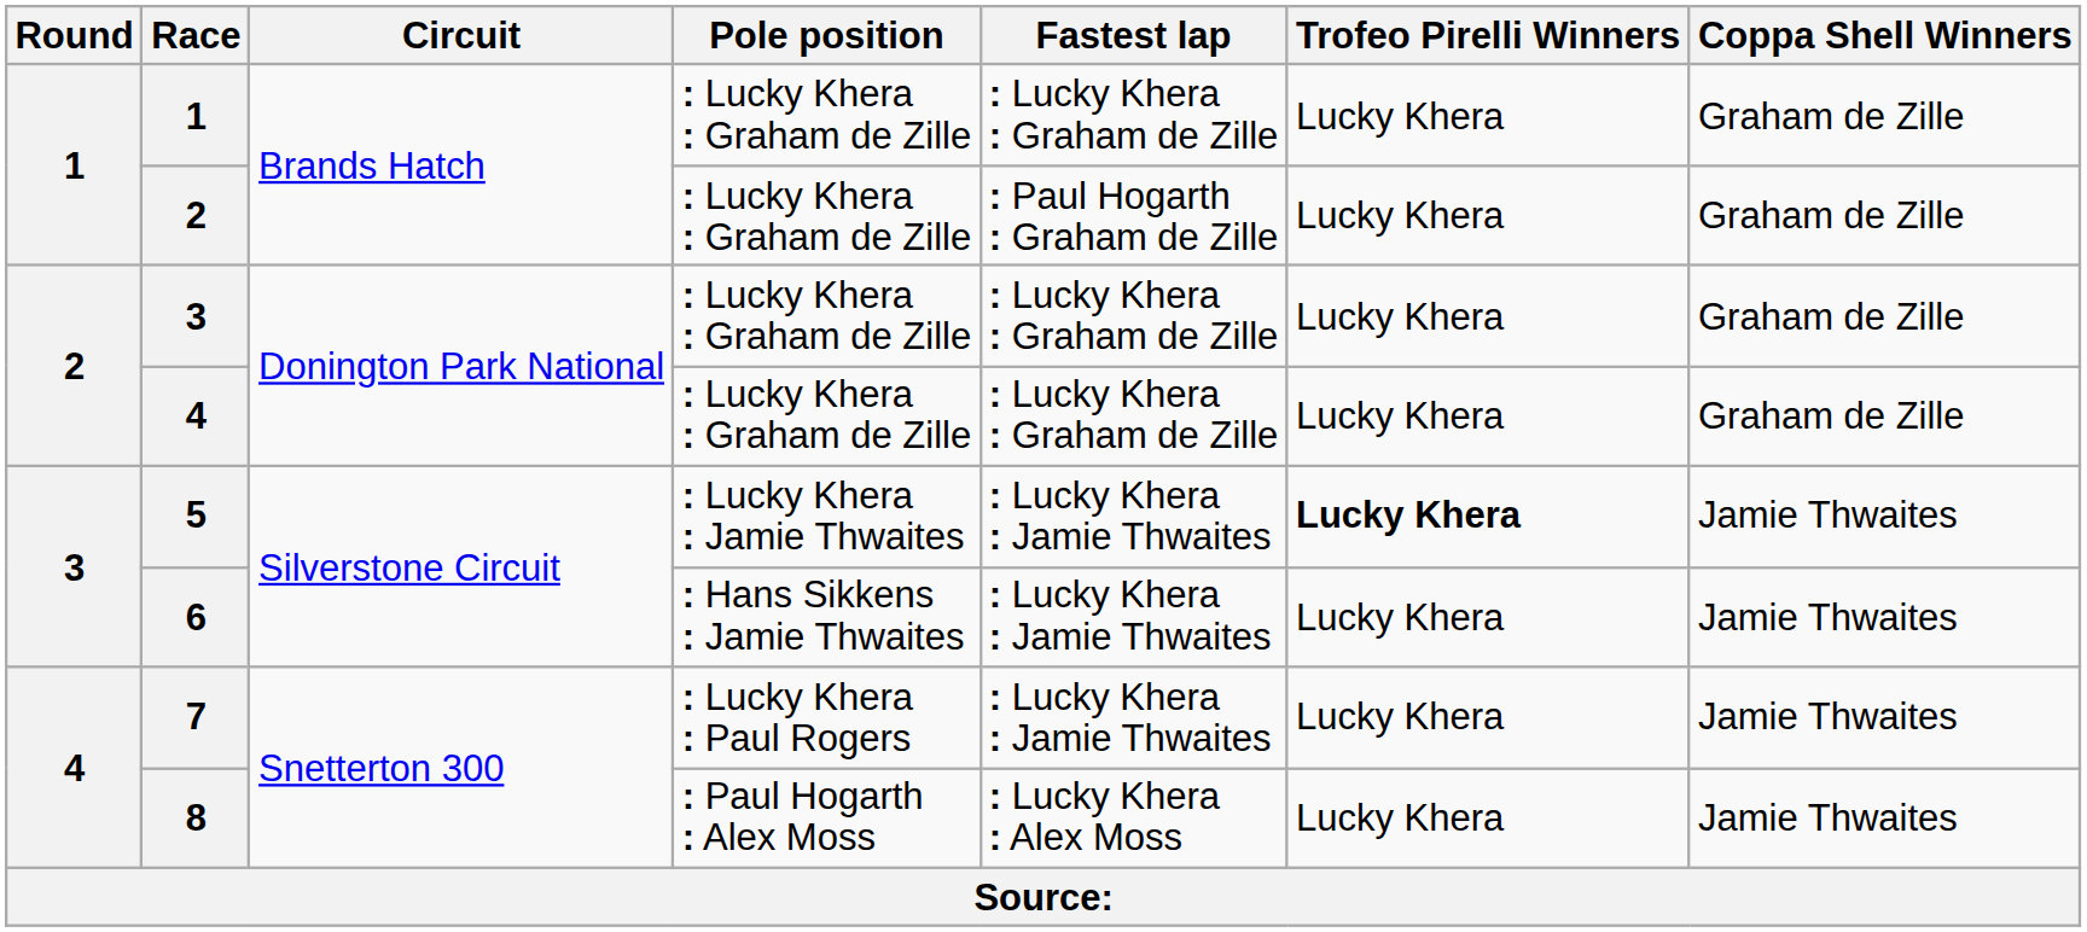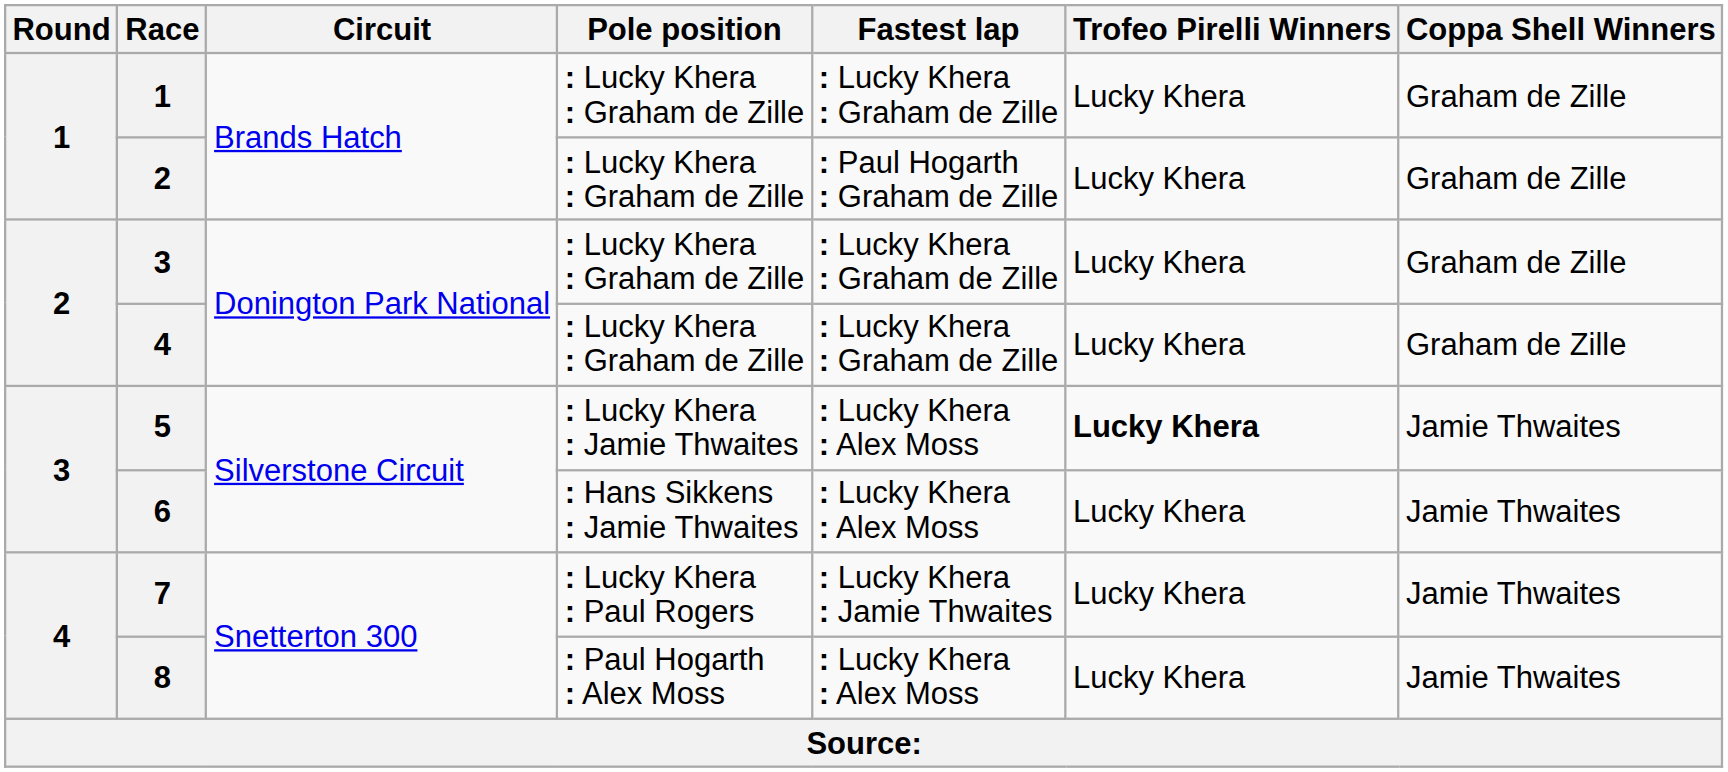5 | Fastest lap: : Lucky Khera : Jamie Thwaites -> : Lucky Khera : Alex Moss
6 | Fastest lap: : Lucky Khera : Jamie Thwaites -> : Lucky Khera : Alex Moss
